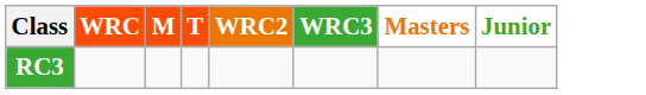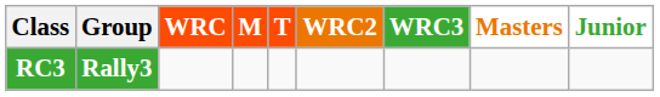+ column: Group | Rally3
